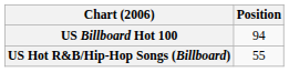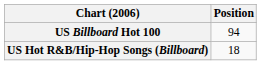US Hot R&B/Hip-Hop Songs (Billboard) | Position: 55 -> 18
